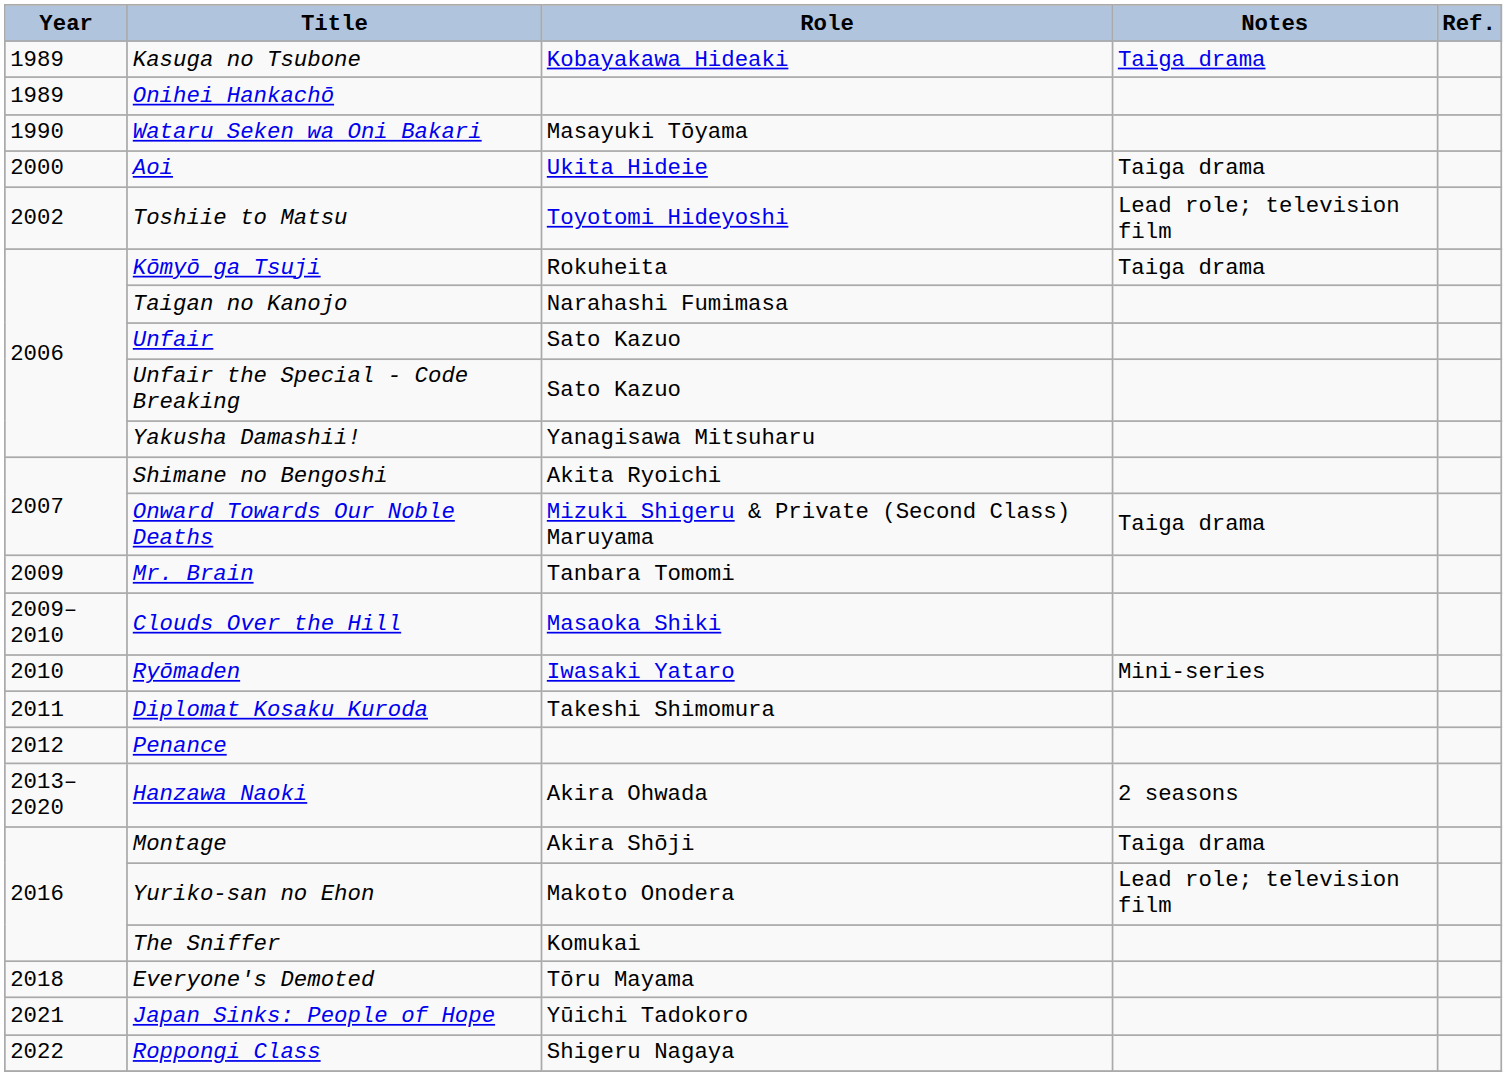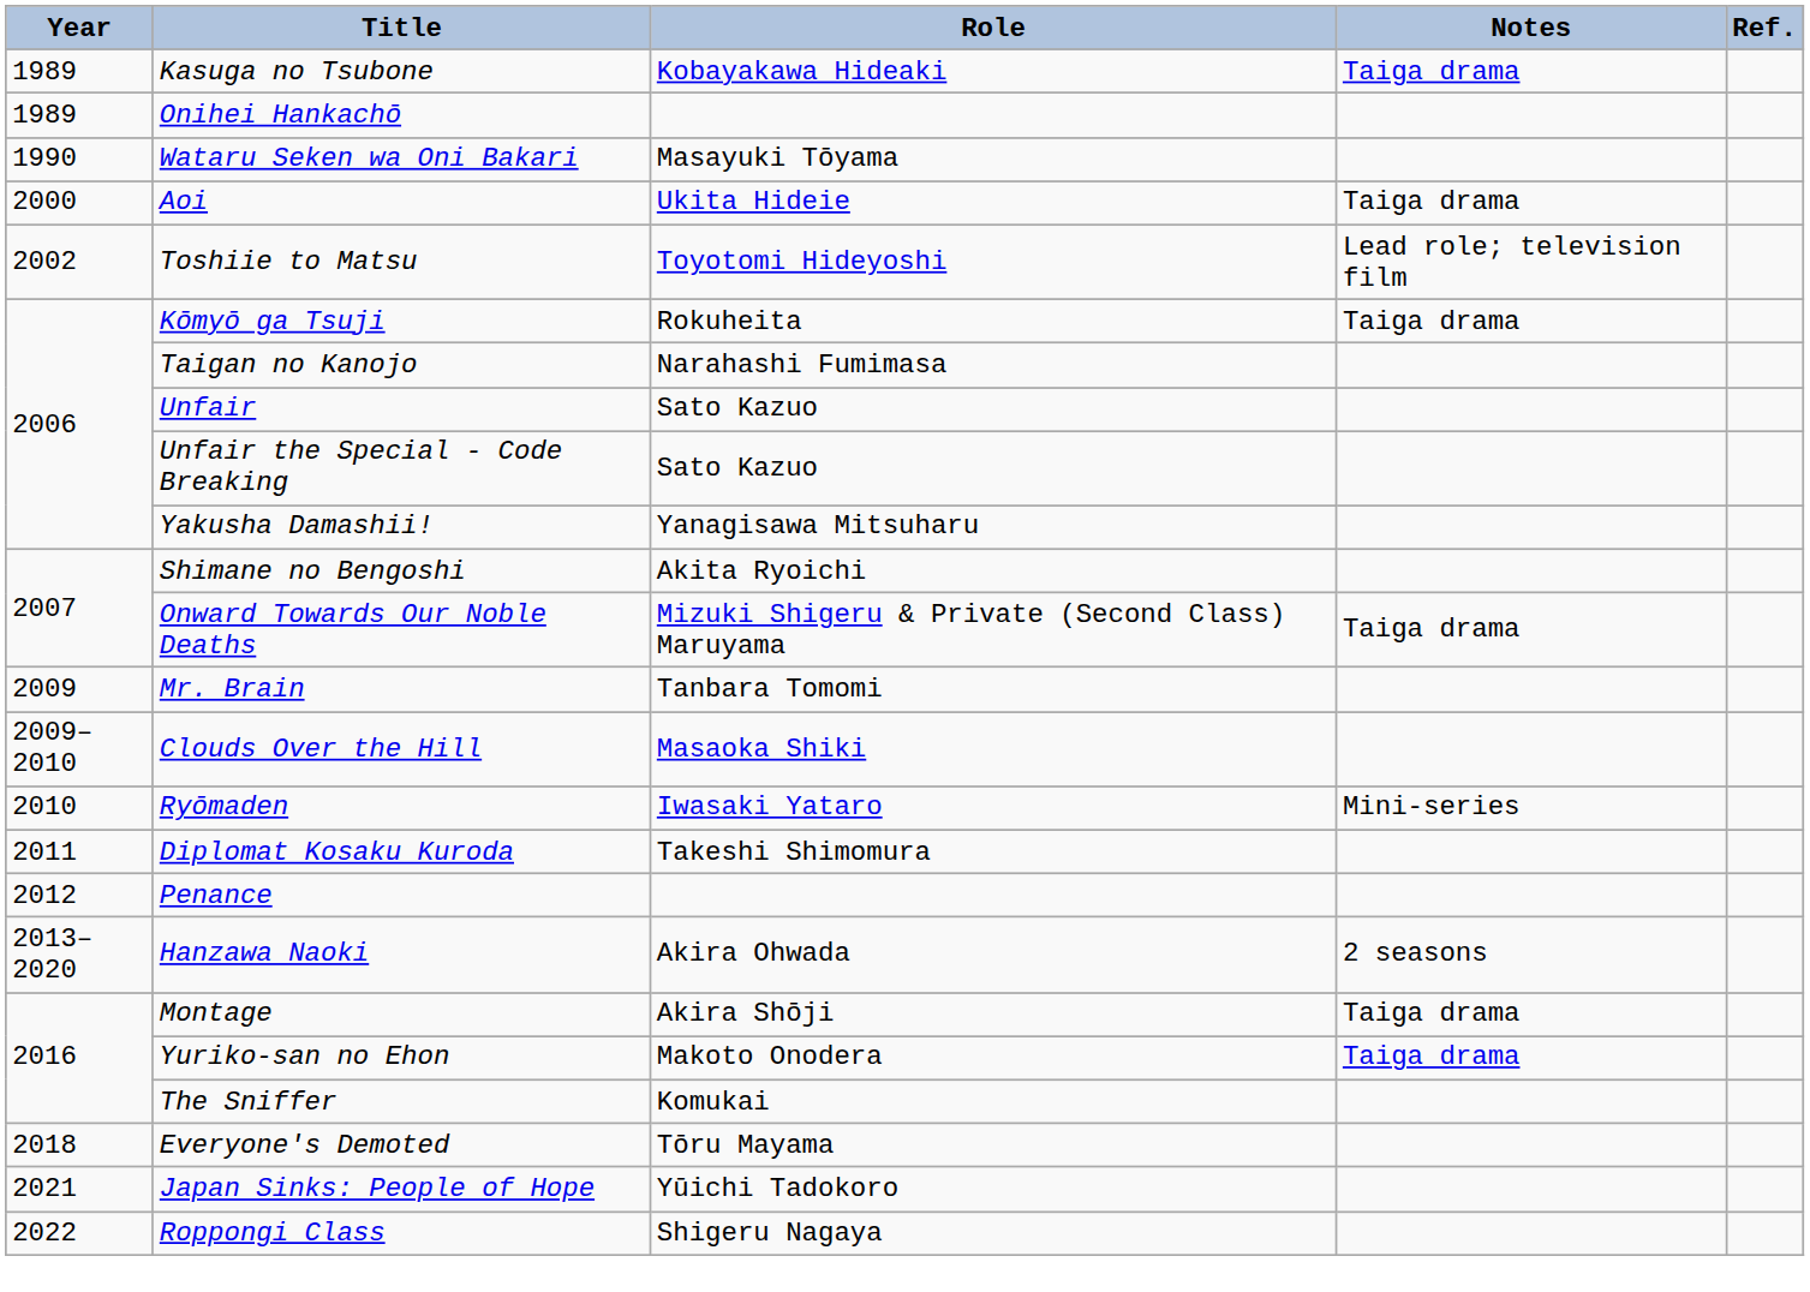Yuriko-san no Ehon | Notes: Lead role; television film -> Taiga drama
